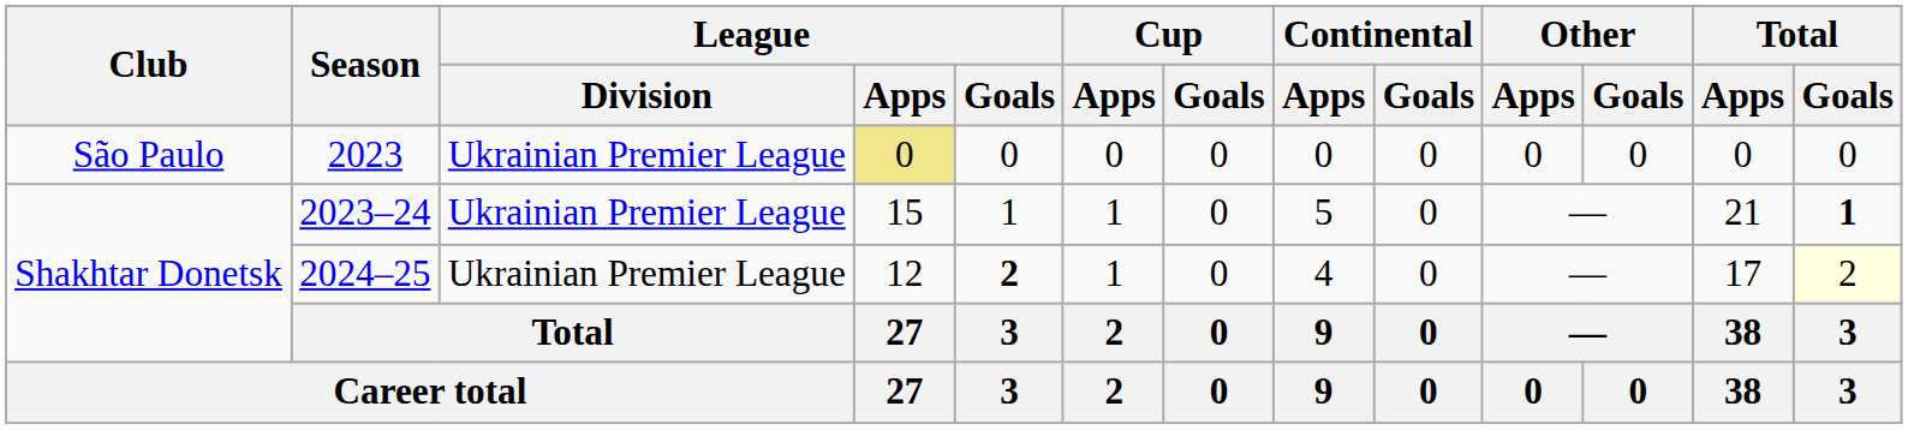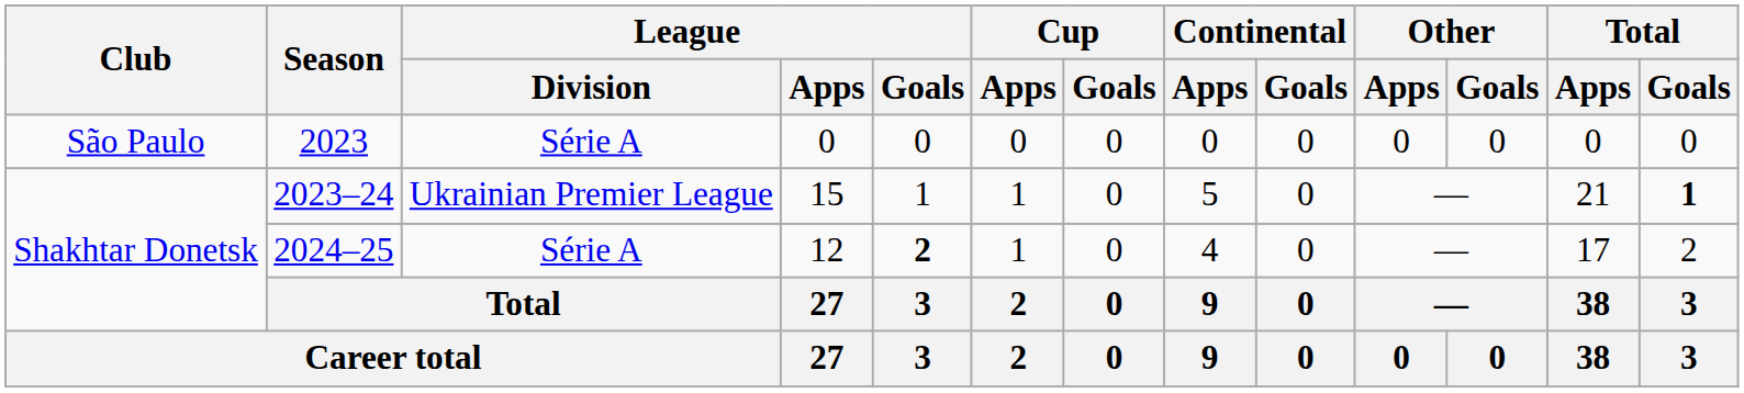2023 | League / Division: Ukrainian Premier League -> Série A
2023 | League / Apps: khaki background -> no background
2024–25 | League / Division: Ukrainian Premier League -> Série A
2024–25 | Total / Goals: lightyellow background -> no background
